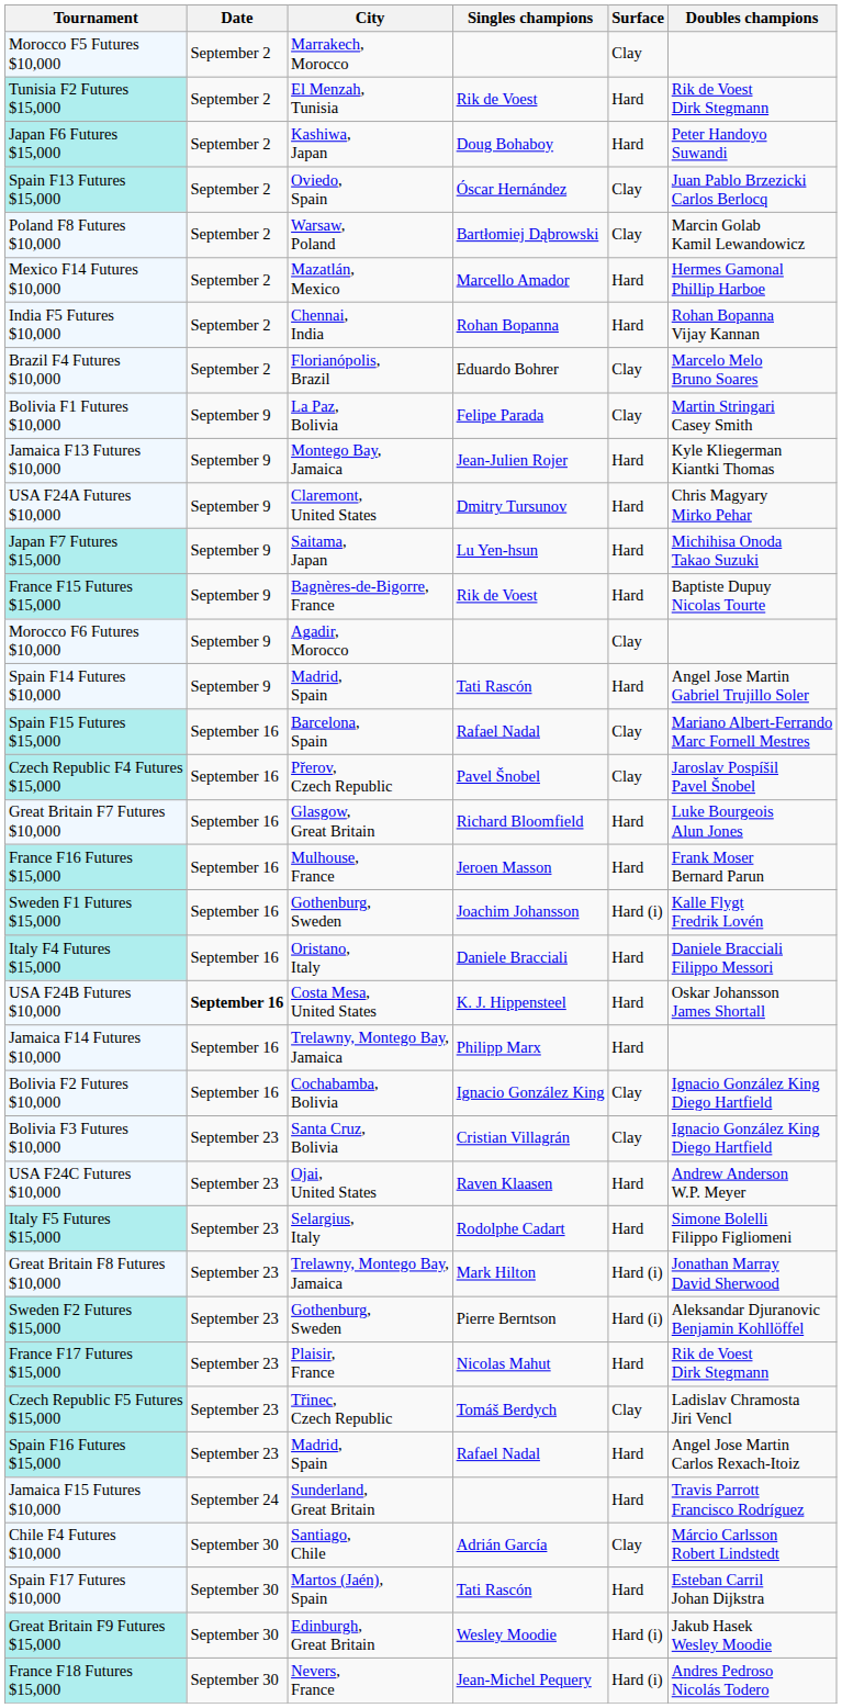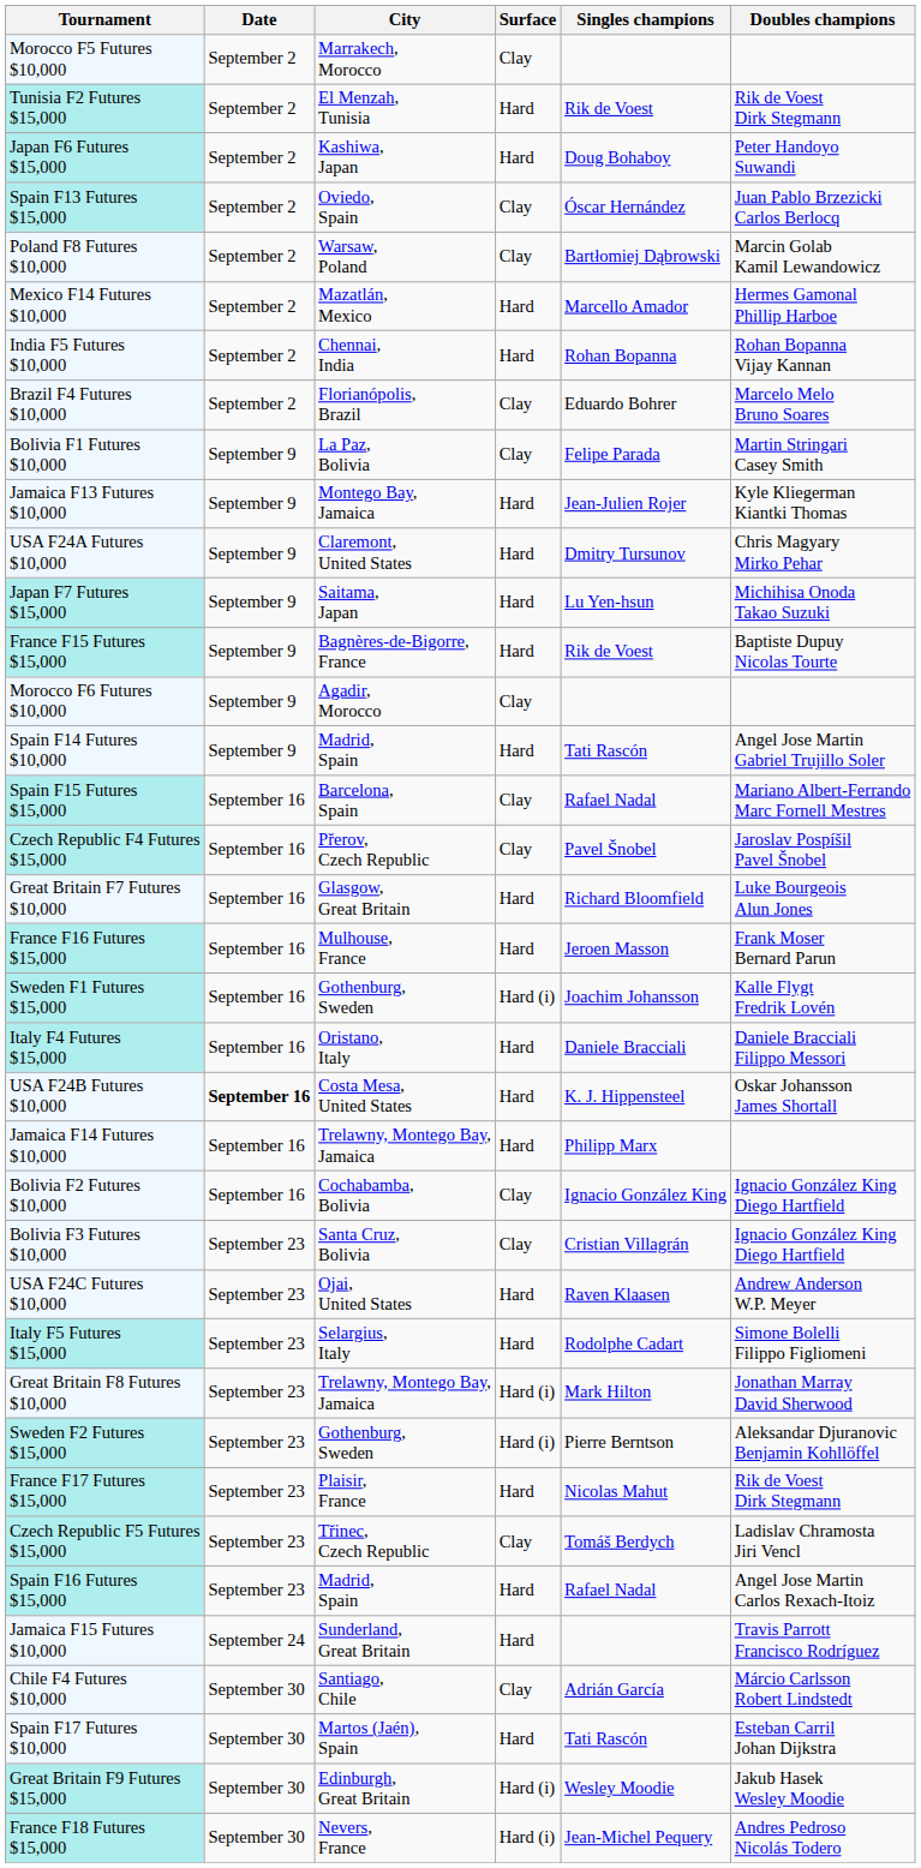columns swapped: Surface <-> Singles champions
